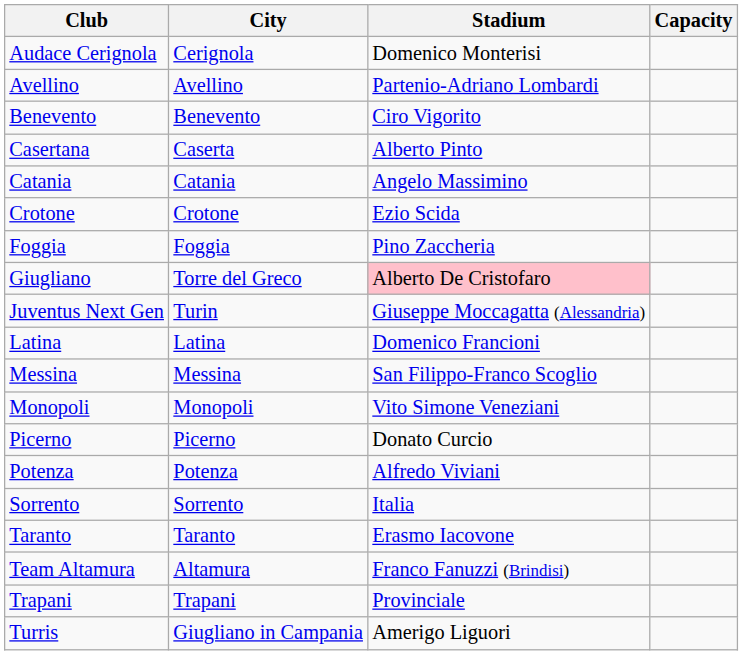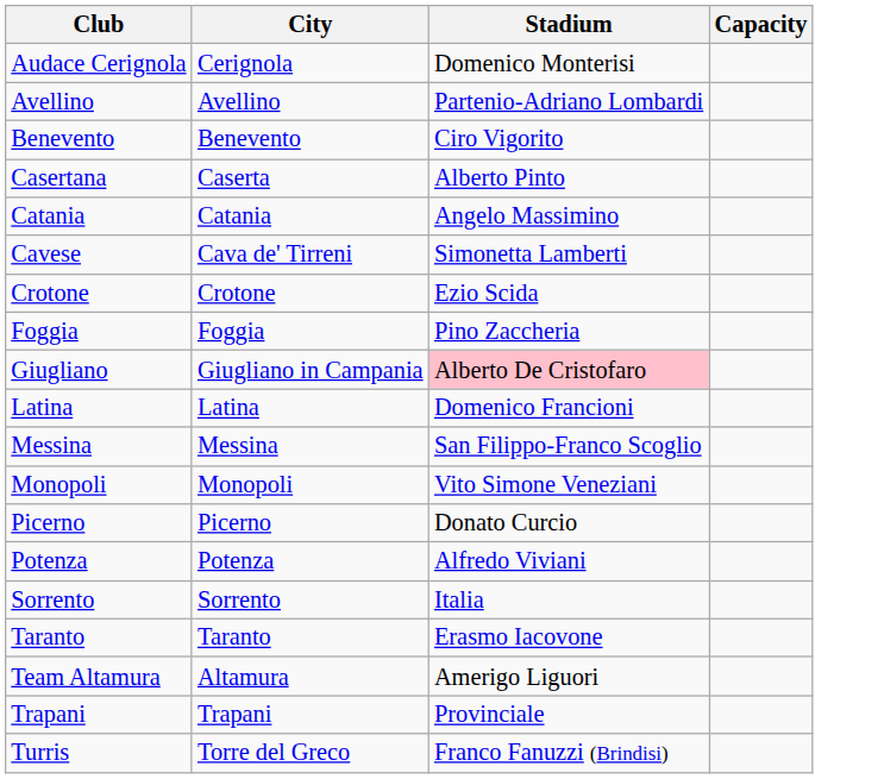+ row: Cavese | Cava de' Tirreni | Simonetta Lamberti
Giugliano | City: Torre del Greco -> Giugliano in Campania
- row: Juventus Next Gen | Turin | Giuseppe Moccagatta (Alessandria)
Team Altamura | Stadium: Franco Fanuzzi (Brindisi) -> Amerigo Liguori
Turris | City: Giugliano in Campania -> Torre del Greco
Turris | Stadium: Amerigo Liguori -> Franco Fanuzzi (Brindisi)
